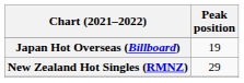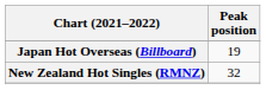New Zealand Hot Singles (RMNZ) | Peak position: 29 -> 32
